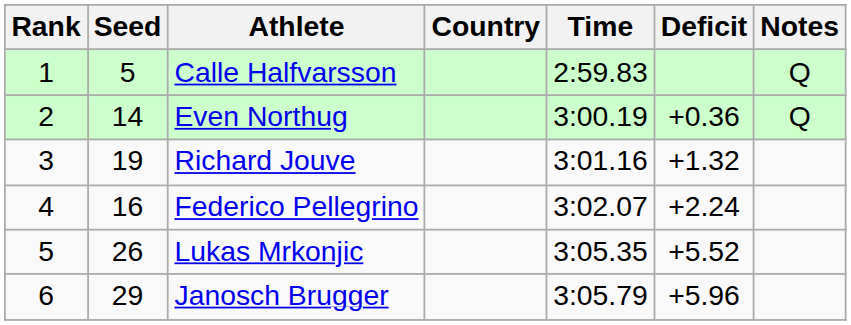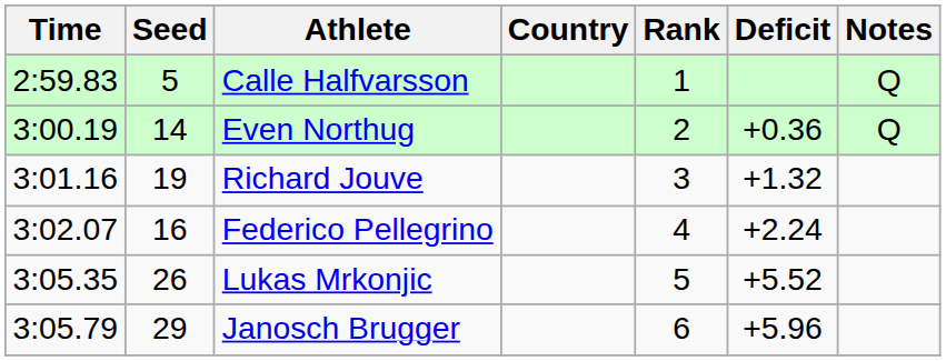columns swapped: Rank <-> Time
